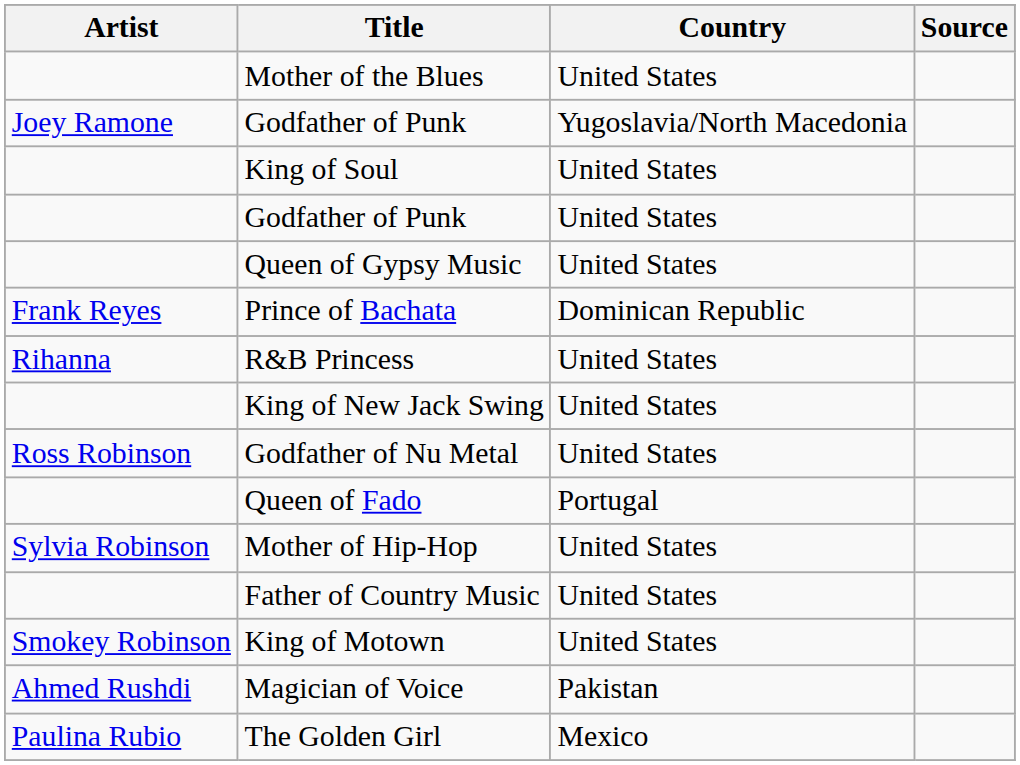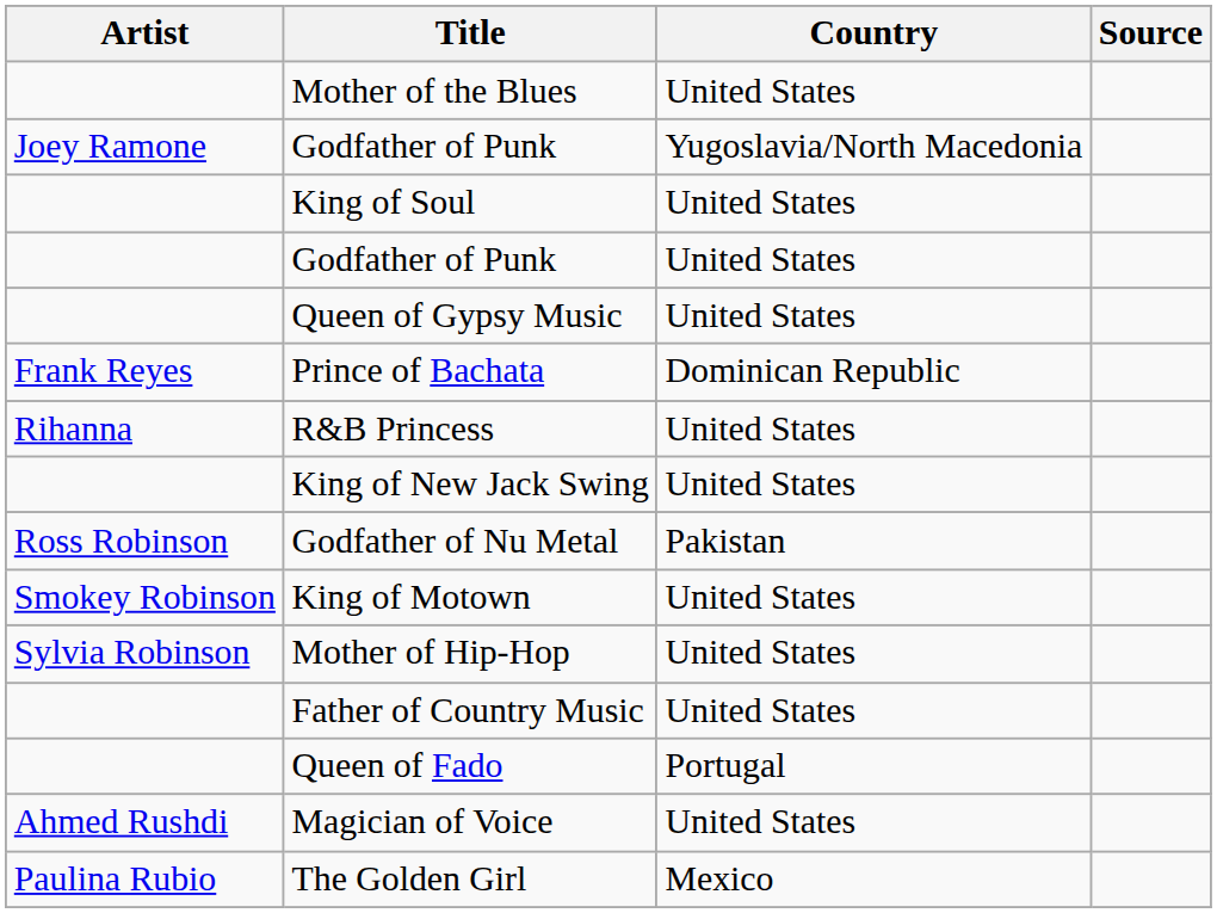Godfather of Nu Metal | Country: United States -> Pakistan
rows swapped: King of Motown <-> Queen of Fado
Magician of Voice | Country: Pakistan -> United States
